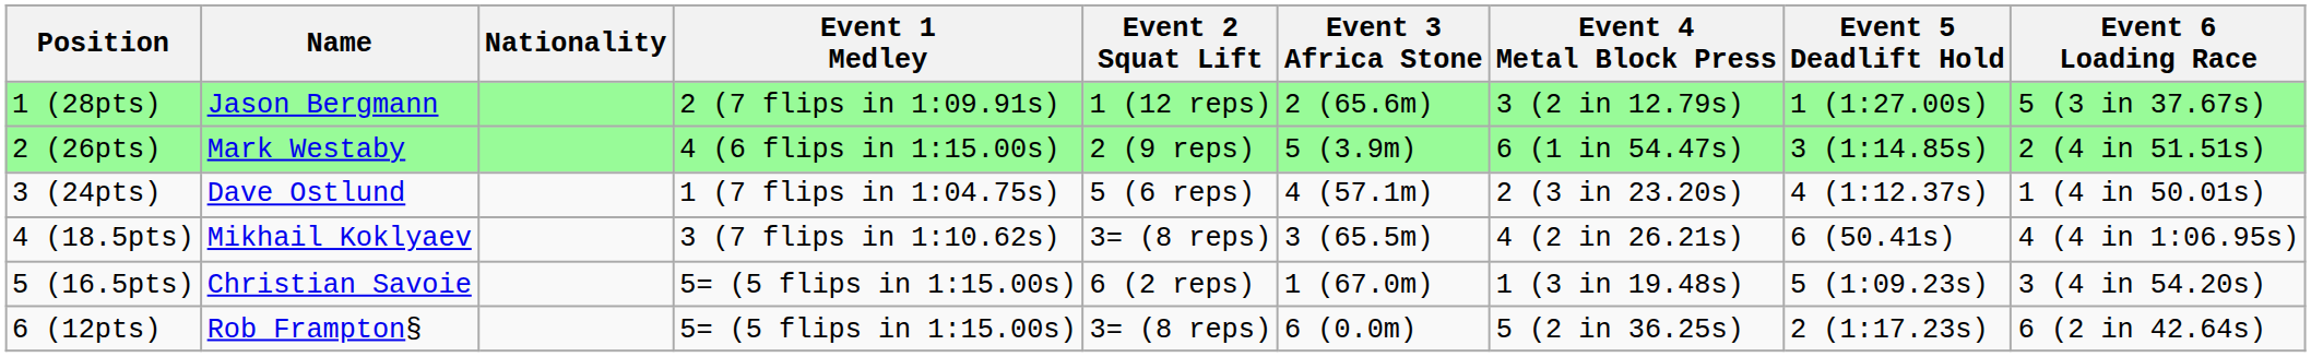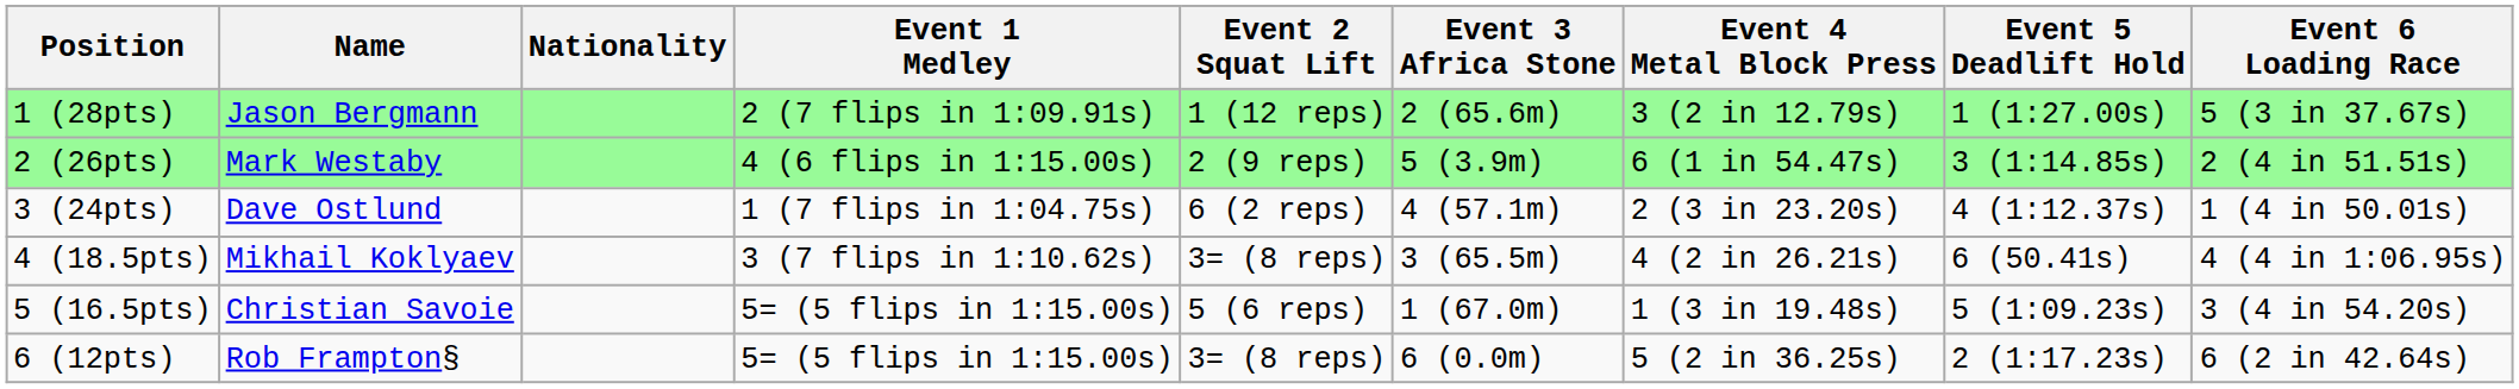3 (24pts) | Event 2 Squat Lift: 5 (6 reps) -> 6 (2 reps)
5 (16.5pts) | Event 2 Squat Lift: 6 (2 reps) -> 5 (6 reps)
